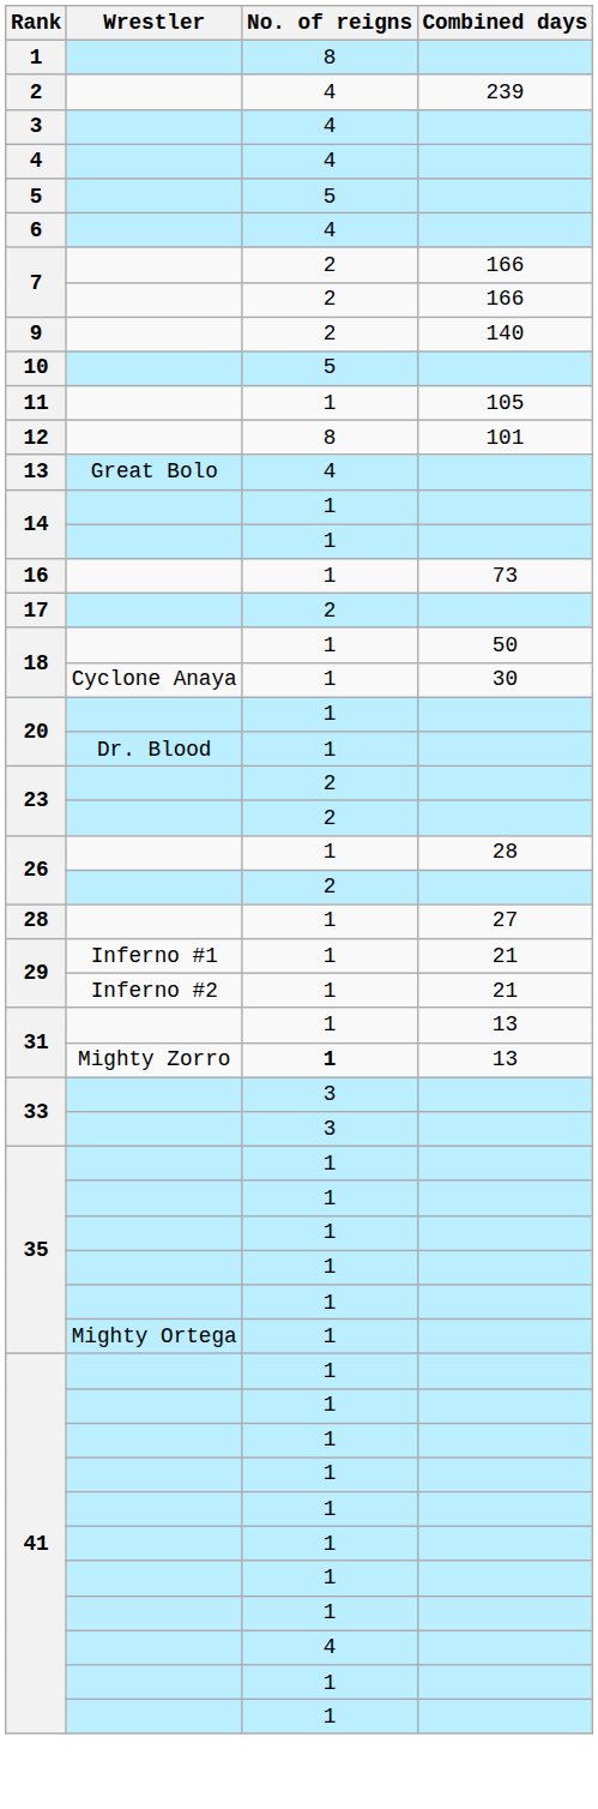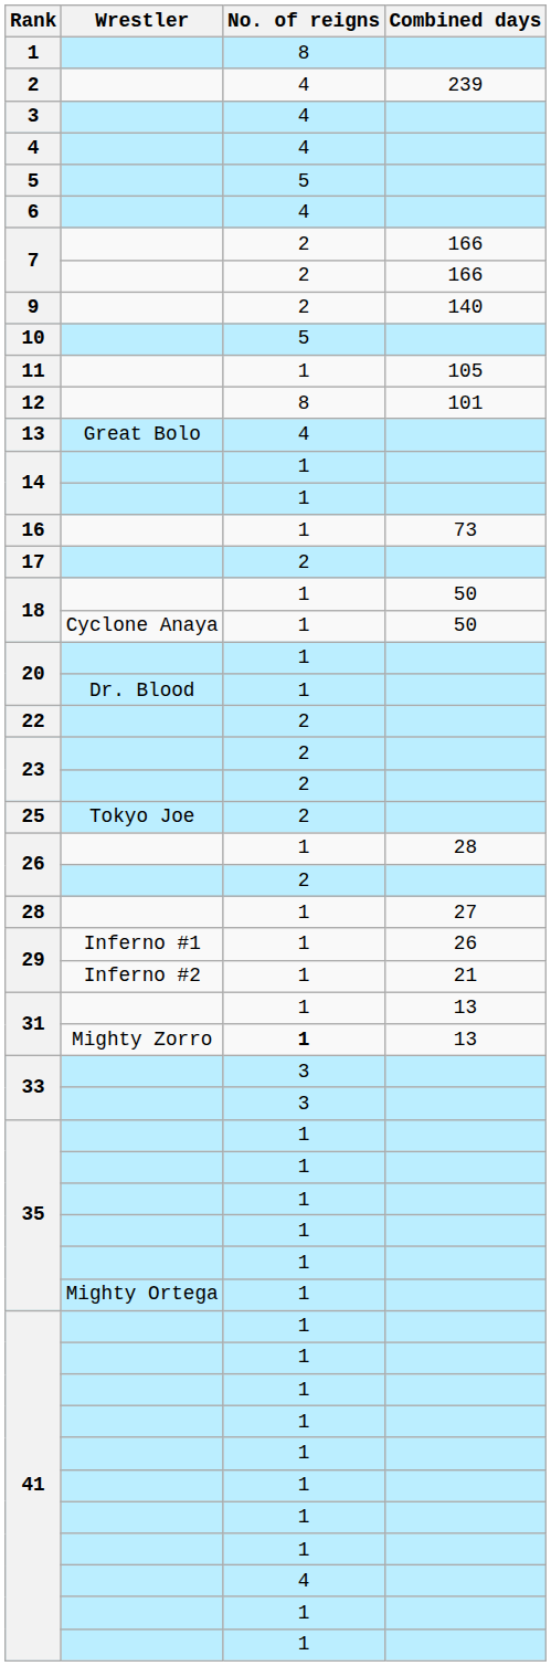18 / Cyclone Anaya | Combined days: 30 -> 50
+ row: 22 | 2
+ row: 25 | Tokyo Joe | 2
29 / Inferno #1 | Combined days: 21 -> 26
